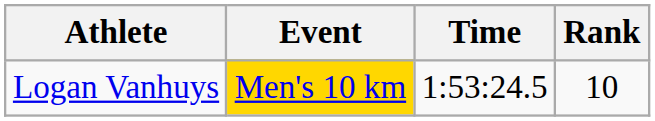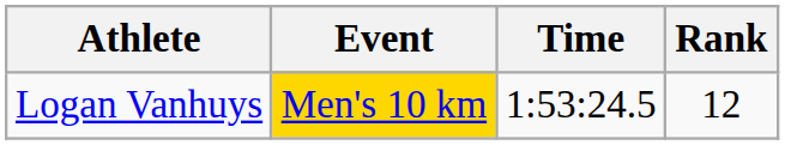Logan Vanhuys | Rank: 10 -> 12
